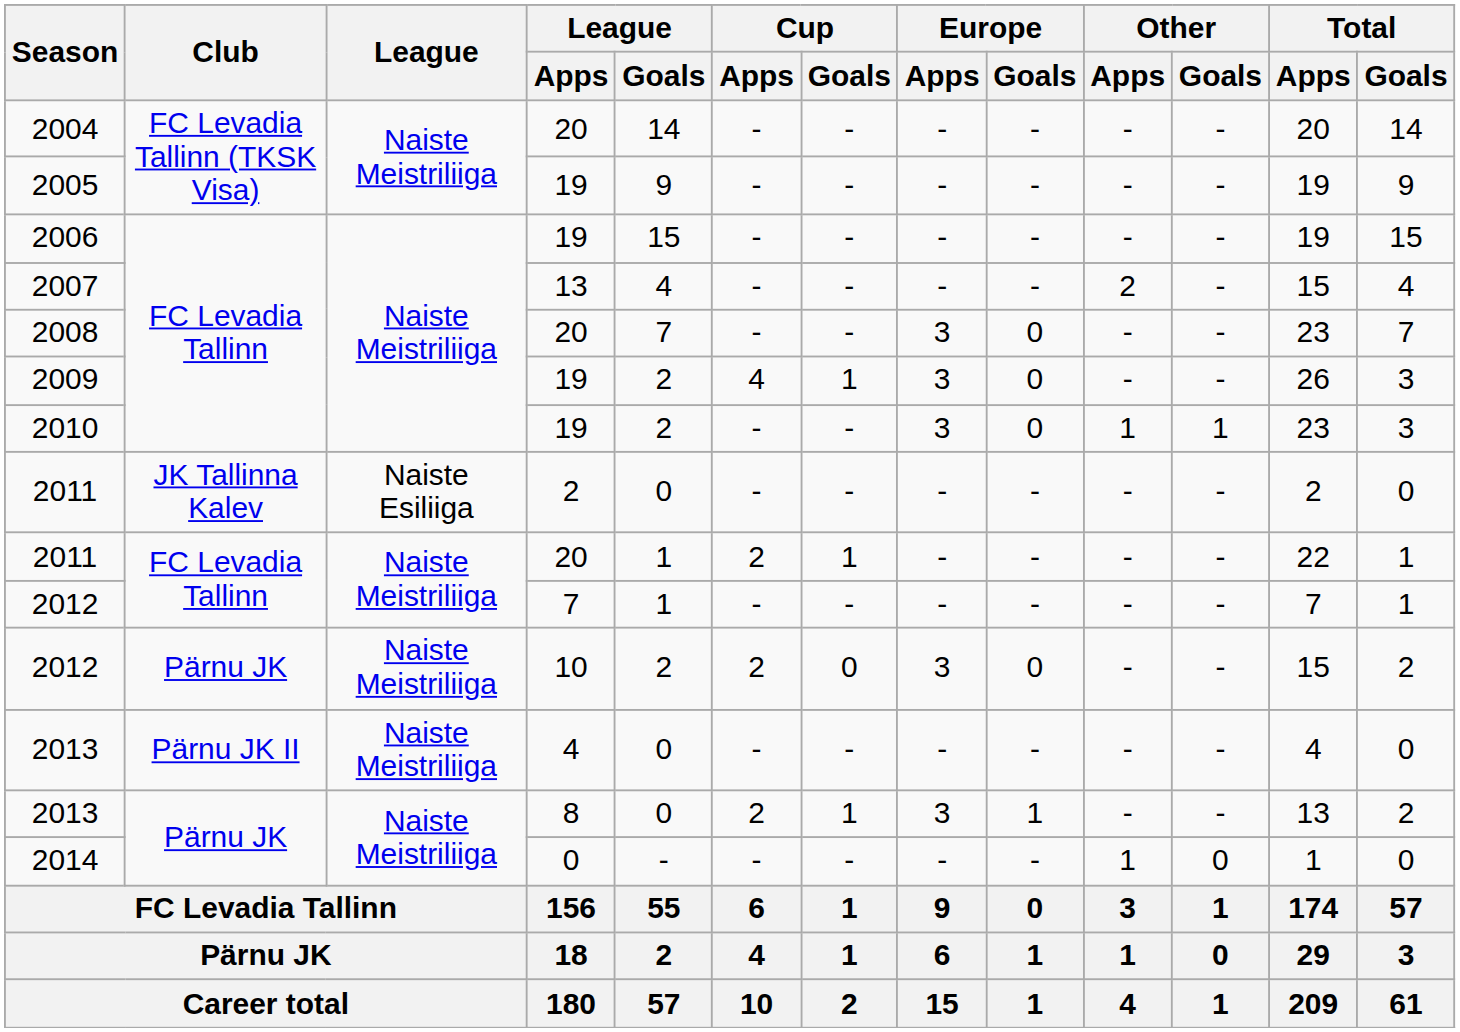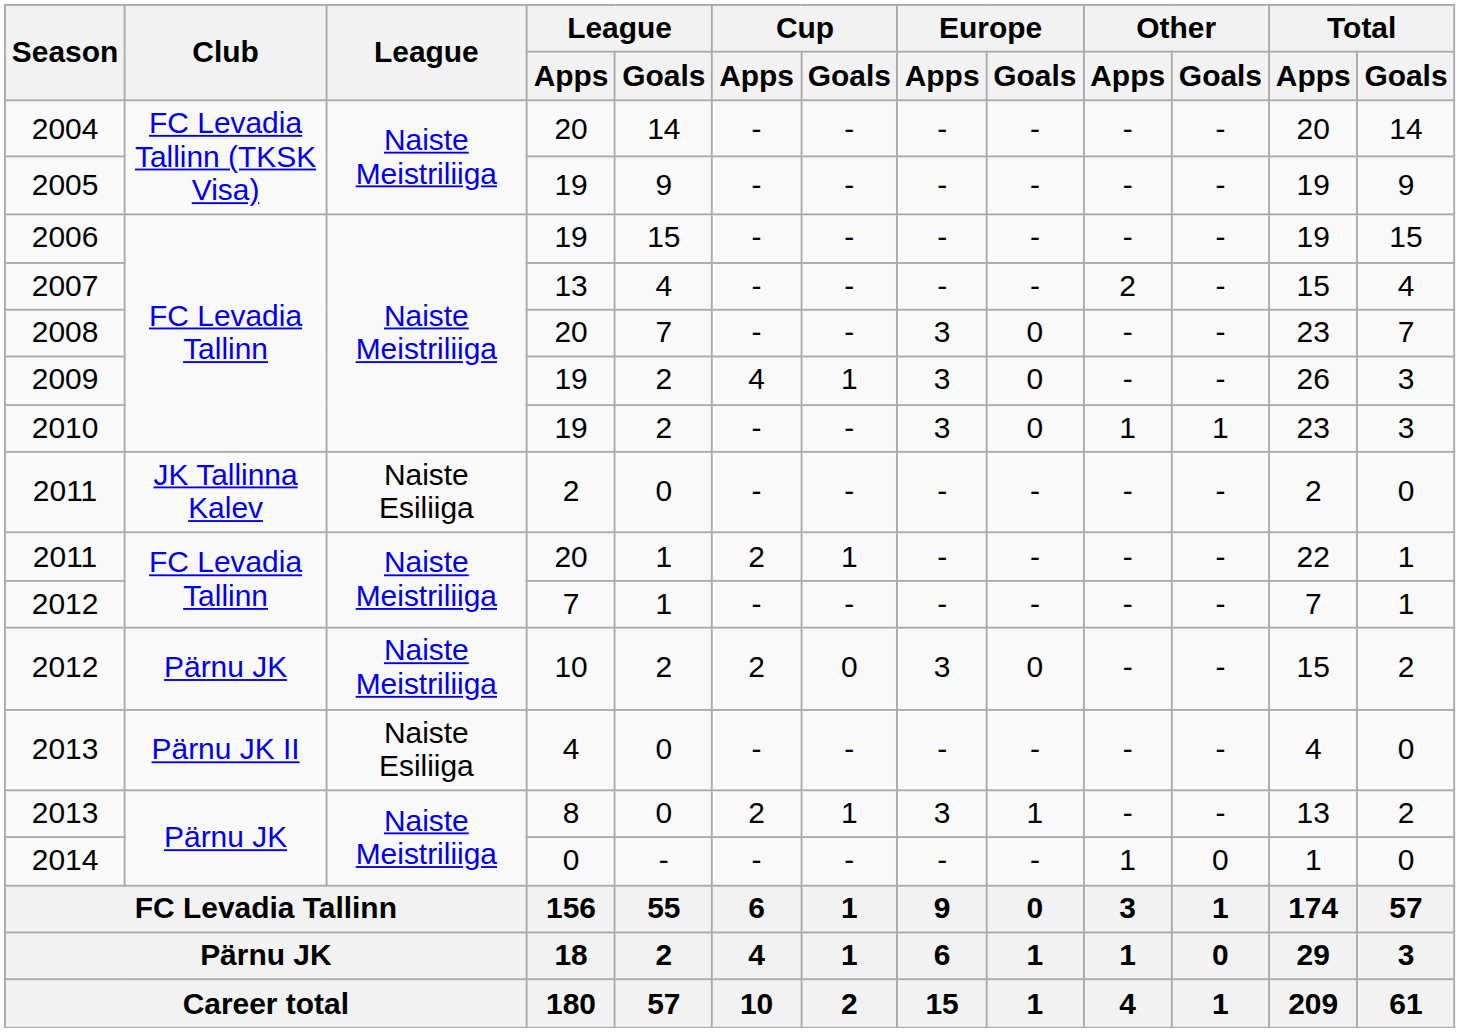2013 / 4 | League: Naiste Meistriliiga -> Naiste Esiliiga
